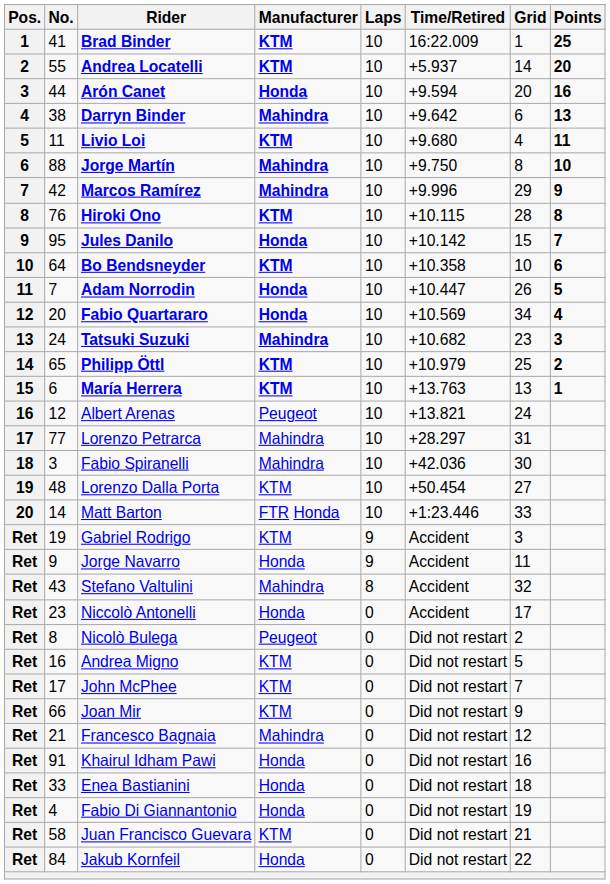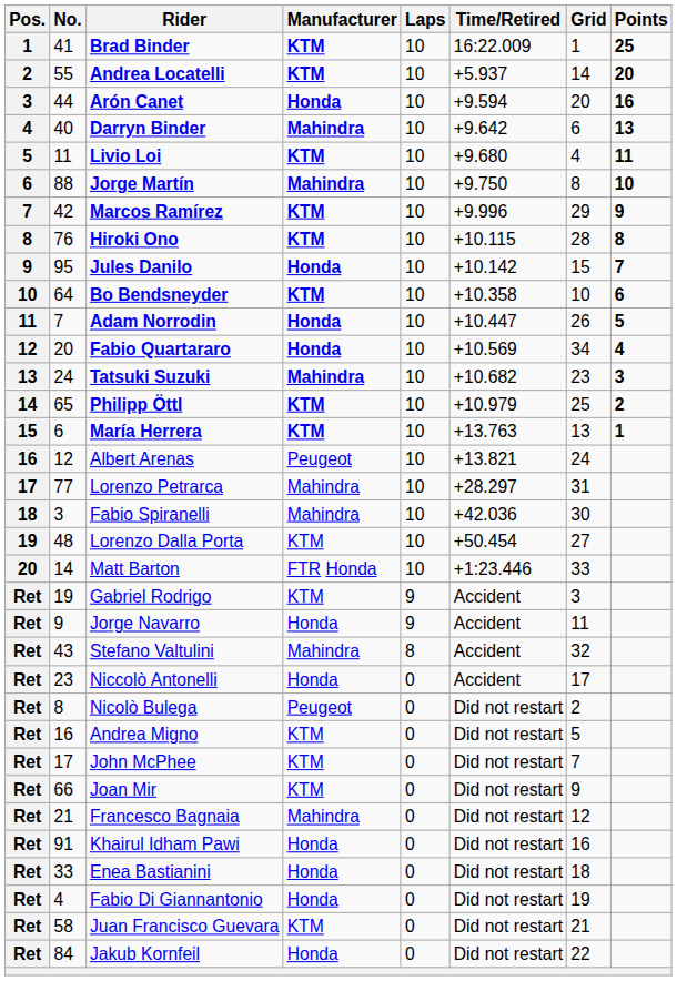Darryn Binder | No.: 38 -> 40
Marcos Ramírez | Manufacturer: Mahindra -> KTM
